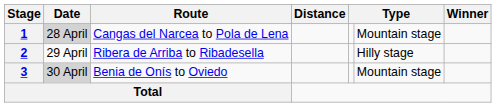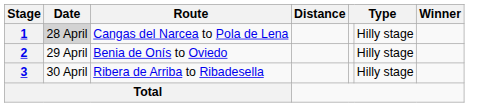1 | column 6: Mountain stage -> Hilly stage
2 | Route: Ribera de Arriba to Ribadesella -> Benia de Onís to Oviedo
3 | Date: lightgrey background -> no background
3 | Route: Benia de Onís to Oviedo -> Ribera de Arriba to Ribadesella
3 | column 6: Mountain stage -> Hilly stage
